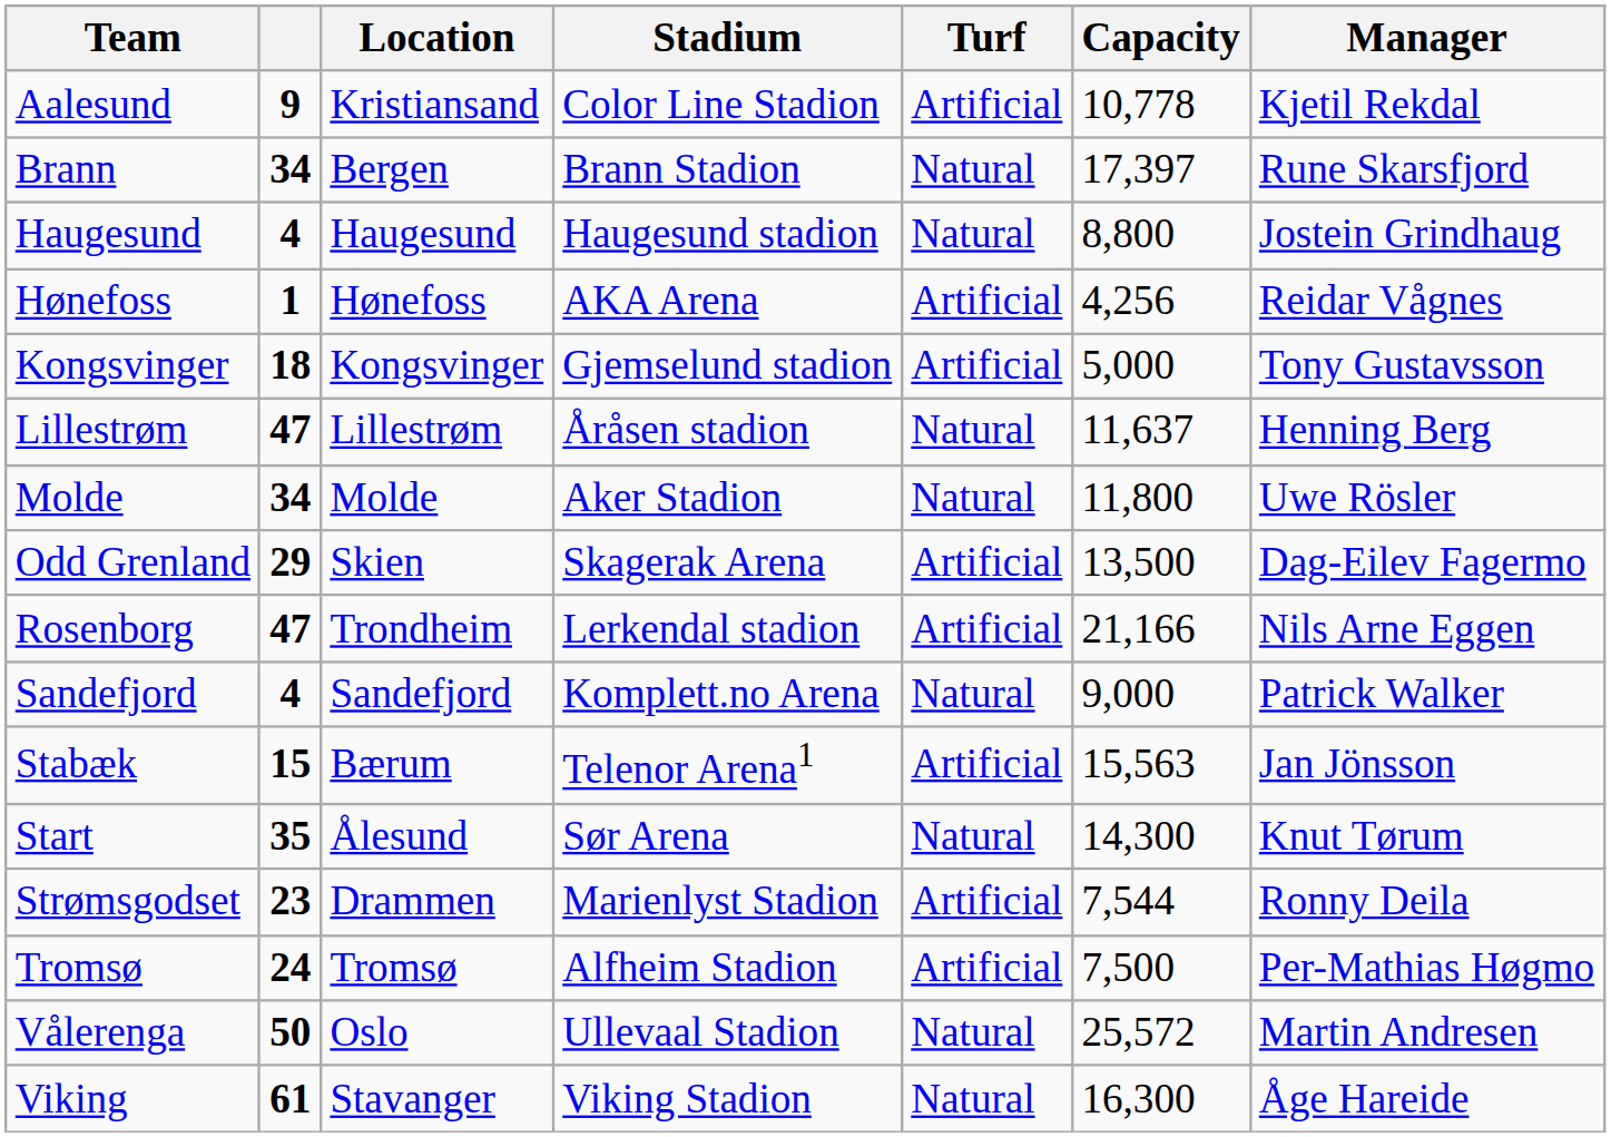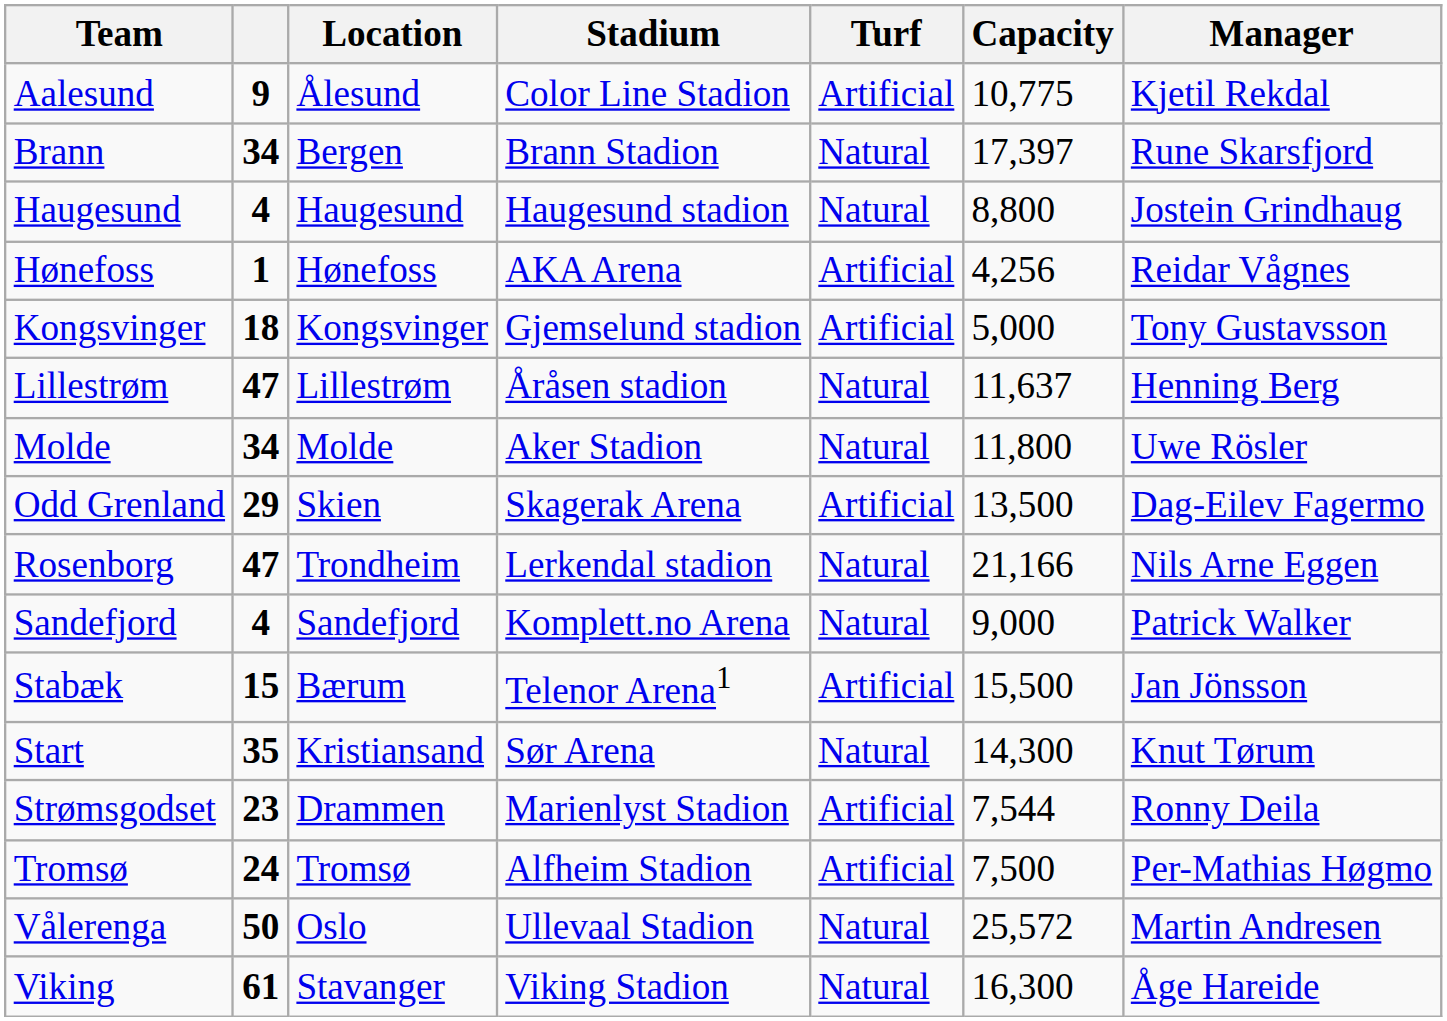Aalesund | Location: Kristiansand -> Ålesund
Aalesund | Capacity: 10,778 -> 10,775
Rosenborg | Turf: Artificial -> Natural
Stabæk | Capacity: 15,563 -> 15,500
Start | Location: Ålesund -> Kristiansand
